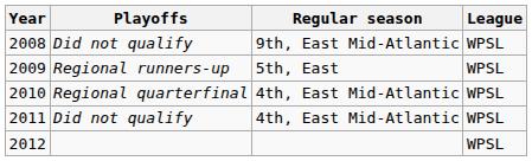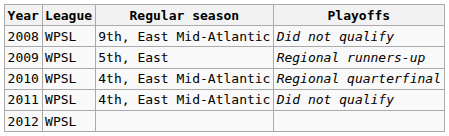columns swapped: League <-> Playoffs
